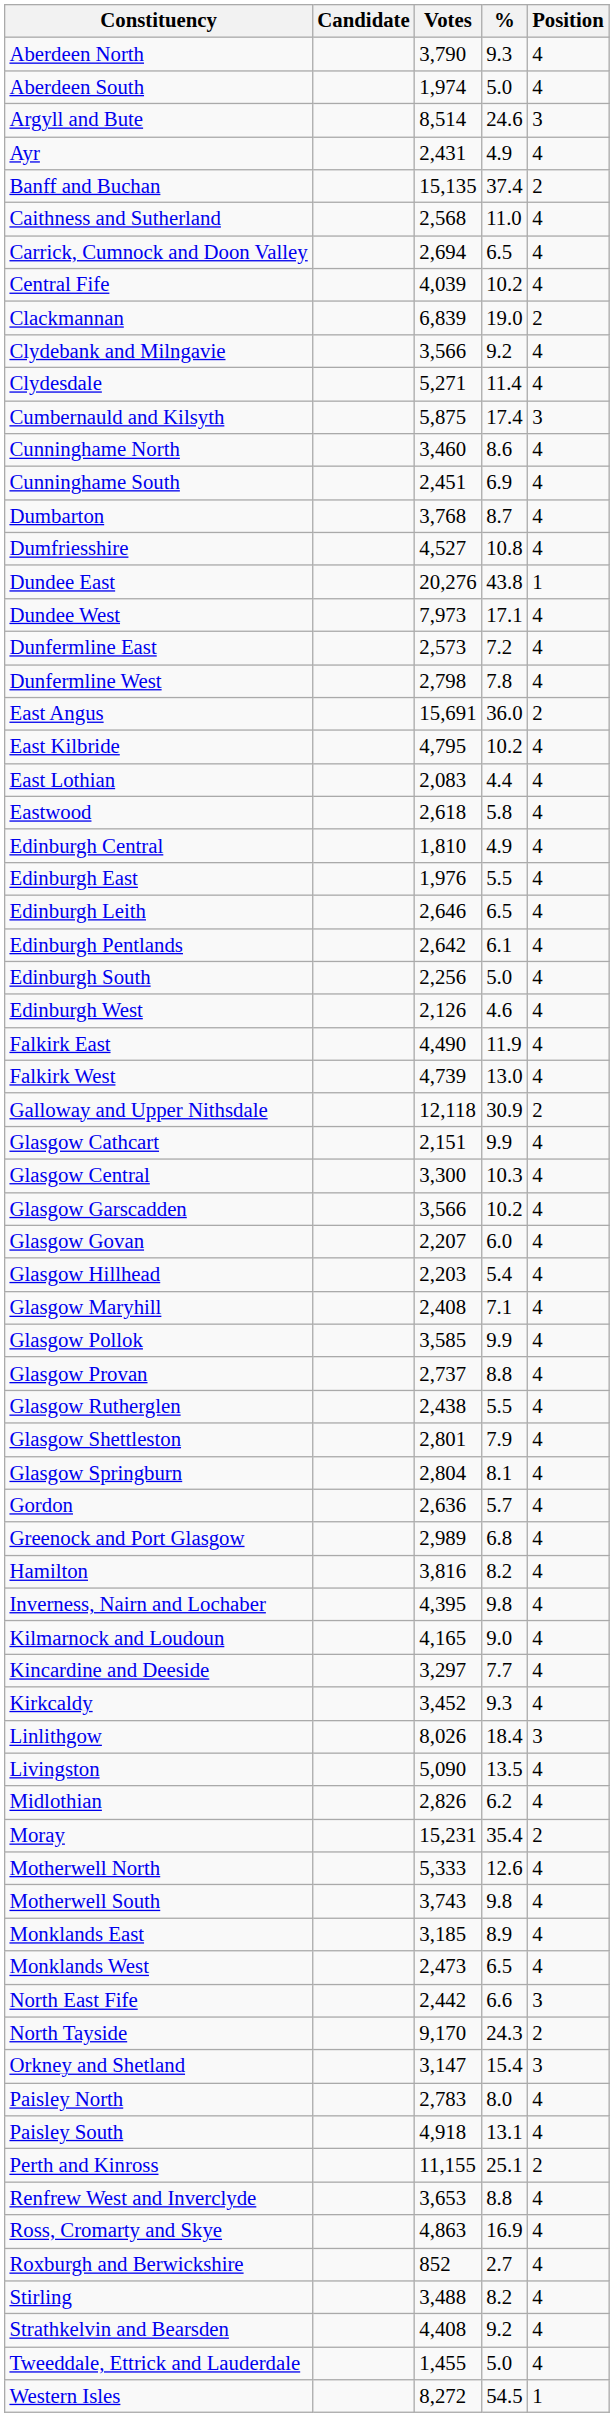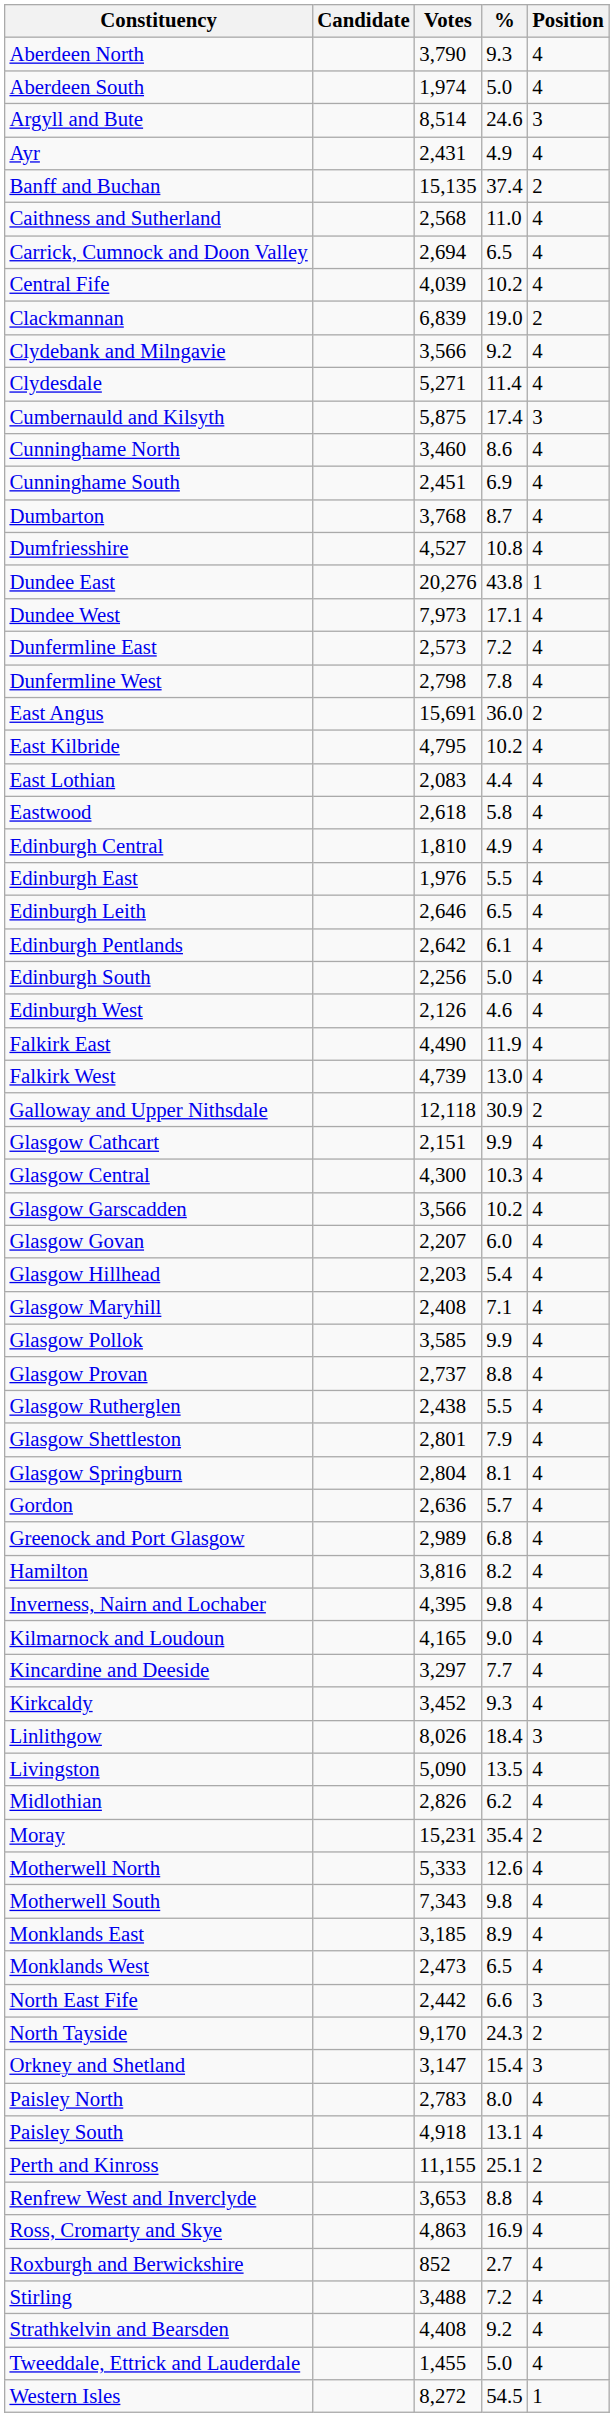Glasgow Central | Votes: 3,300 -> 4,300
Motherwell South | Votes: 3,743 -> 7,343
Stirling | %: 8.2 -> 7.2
